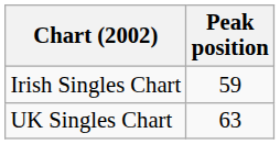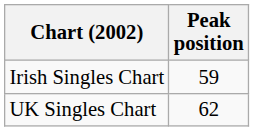UK Singles Chart | Peak position: 63 -> 62
